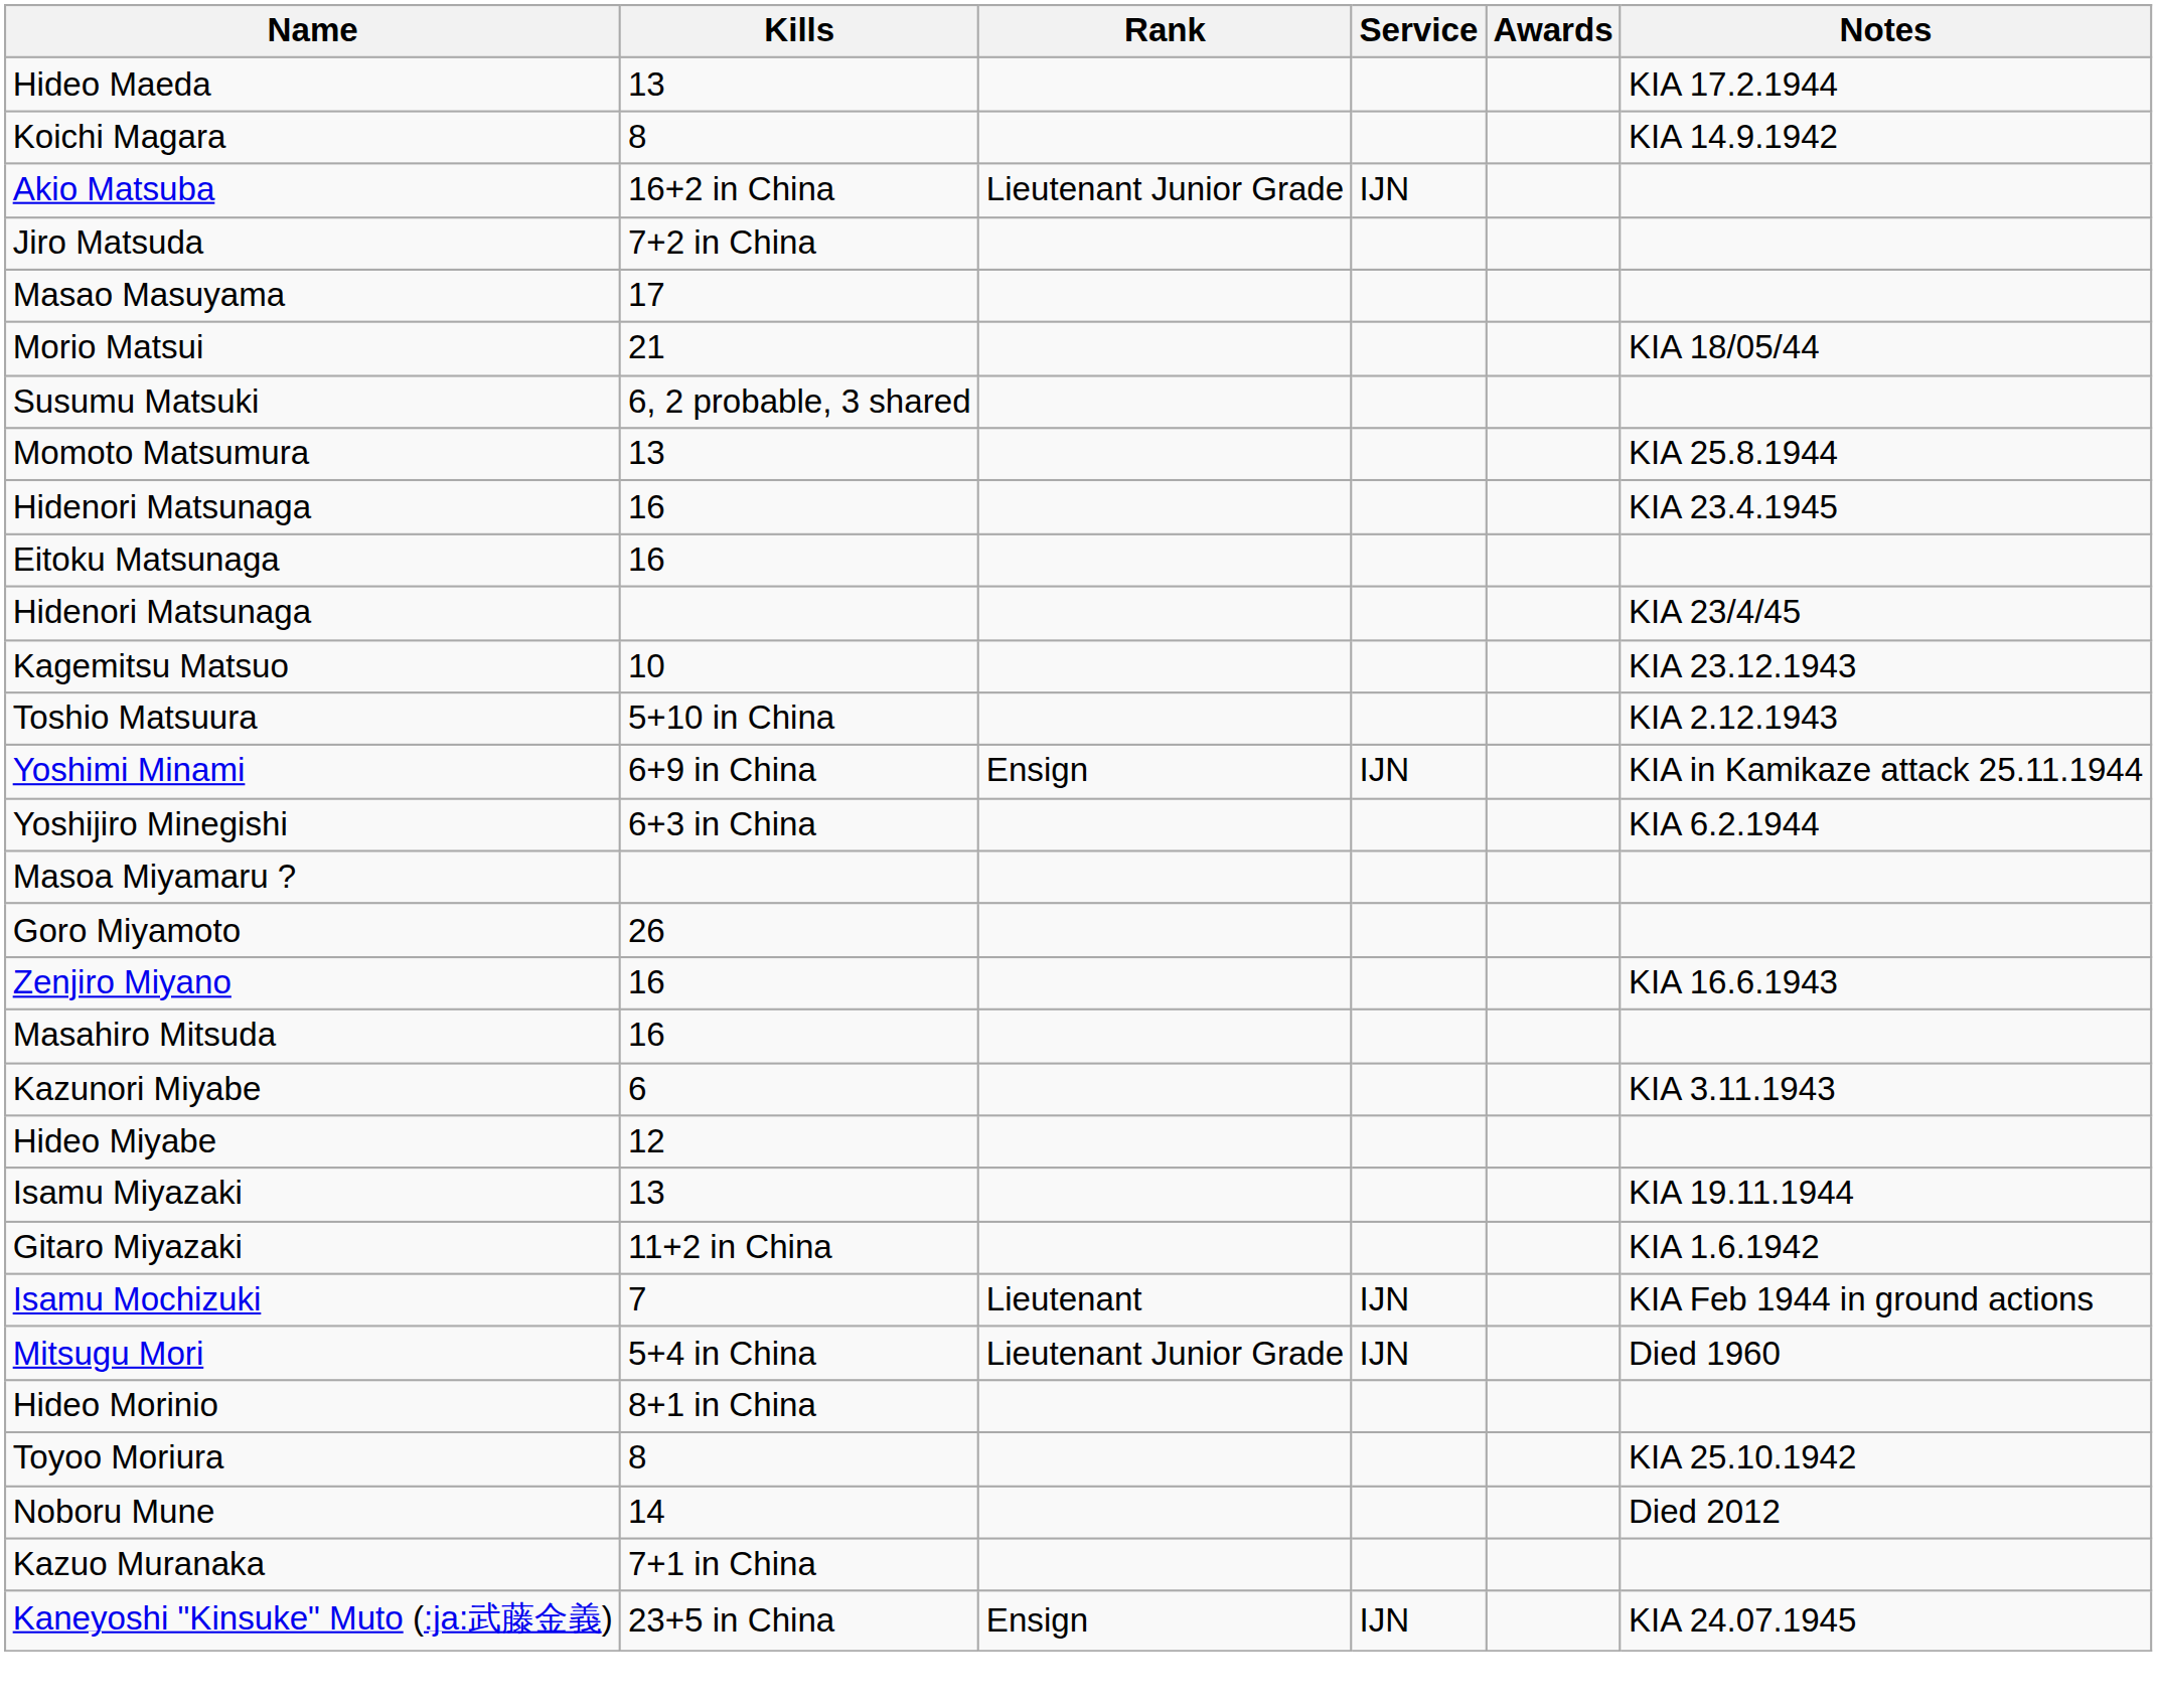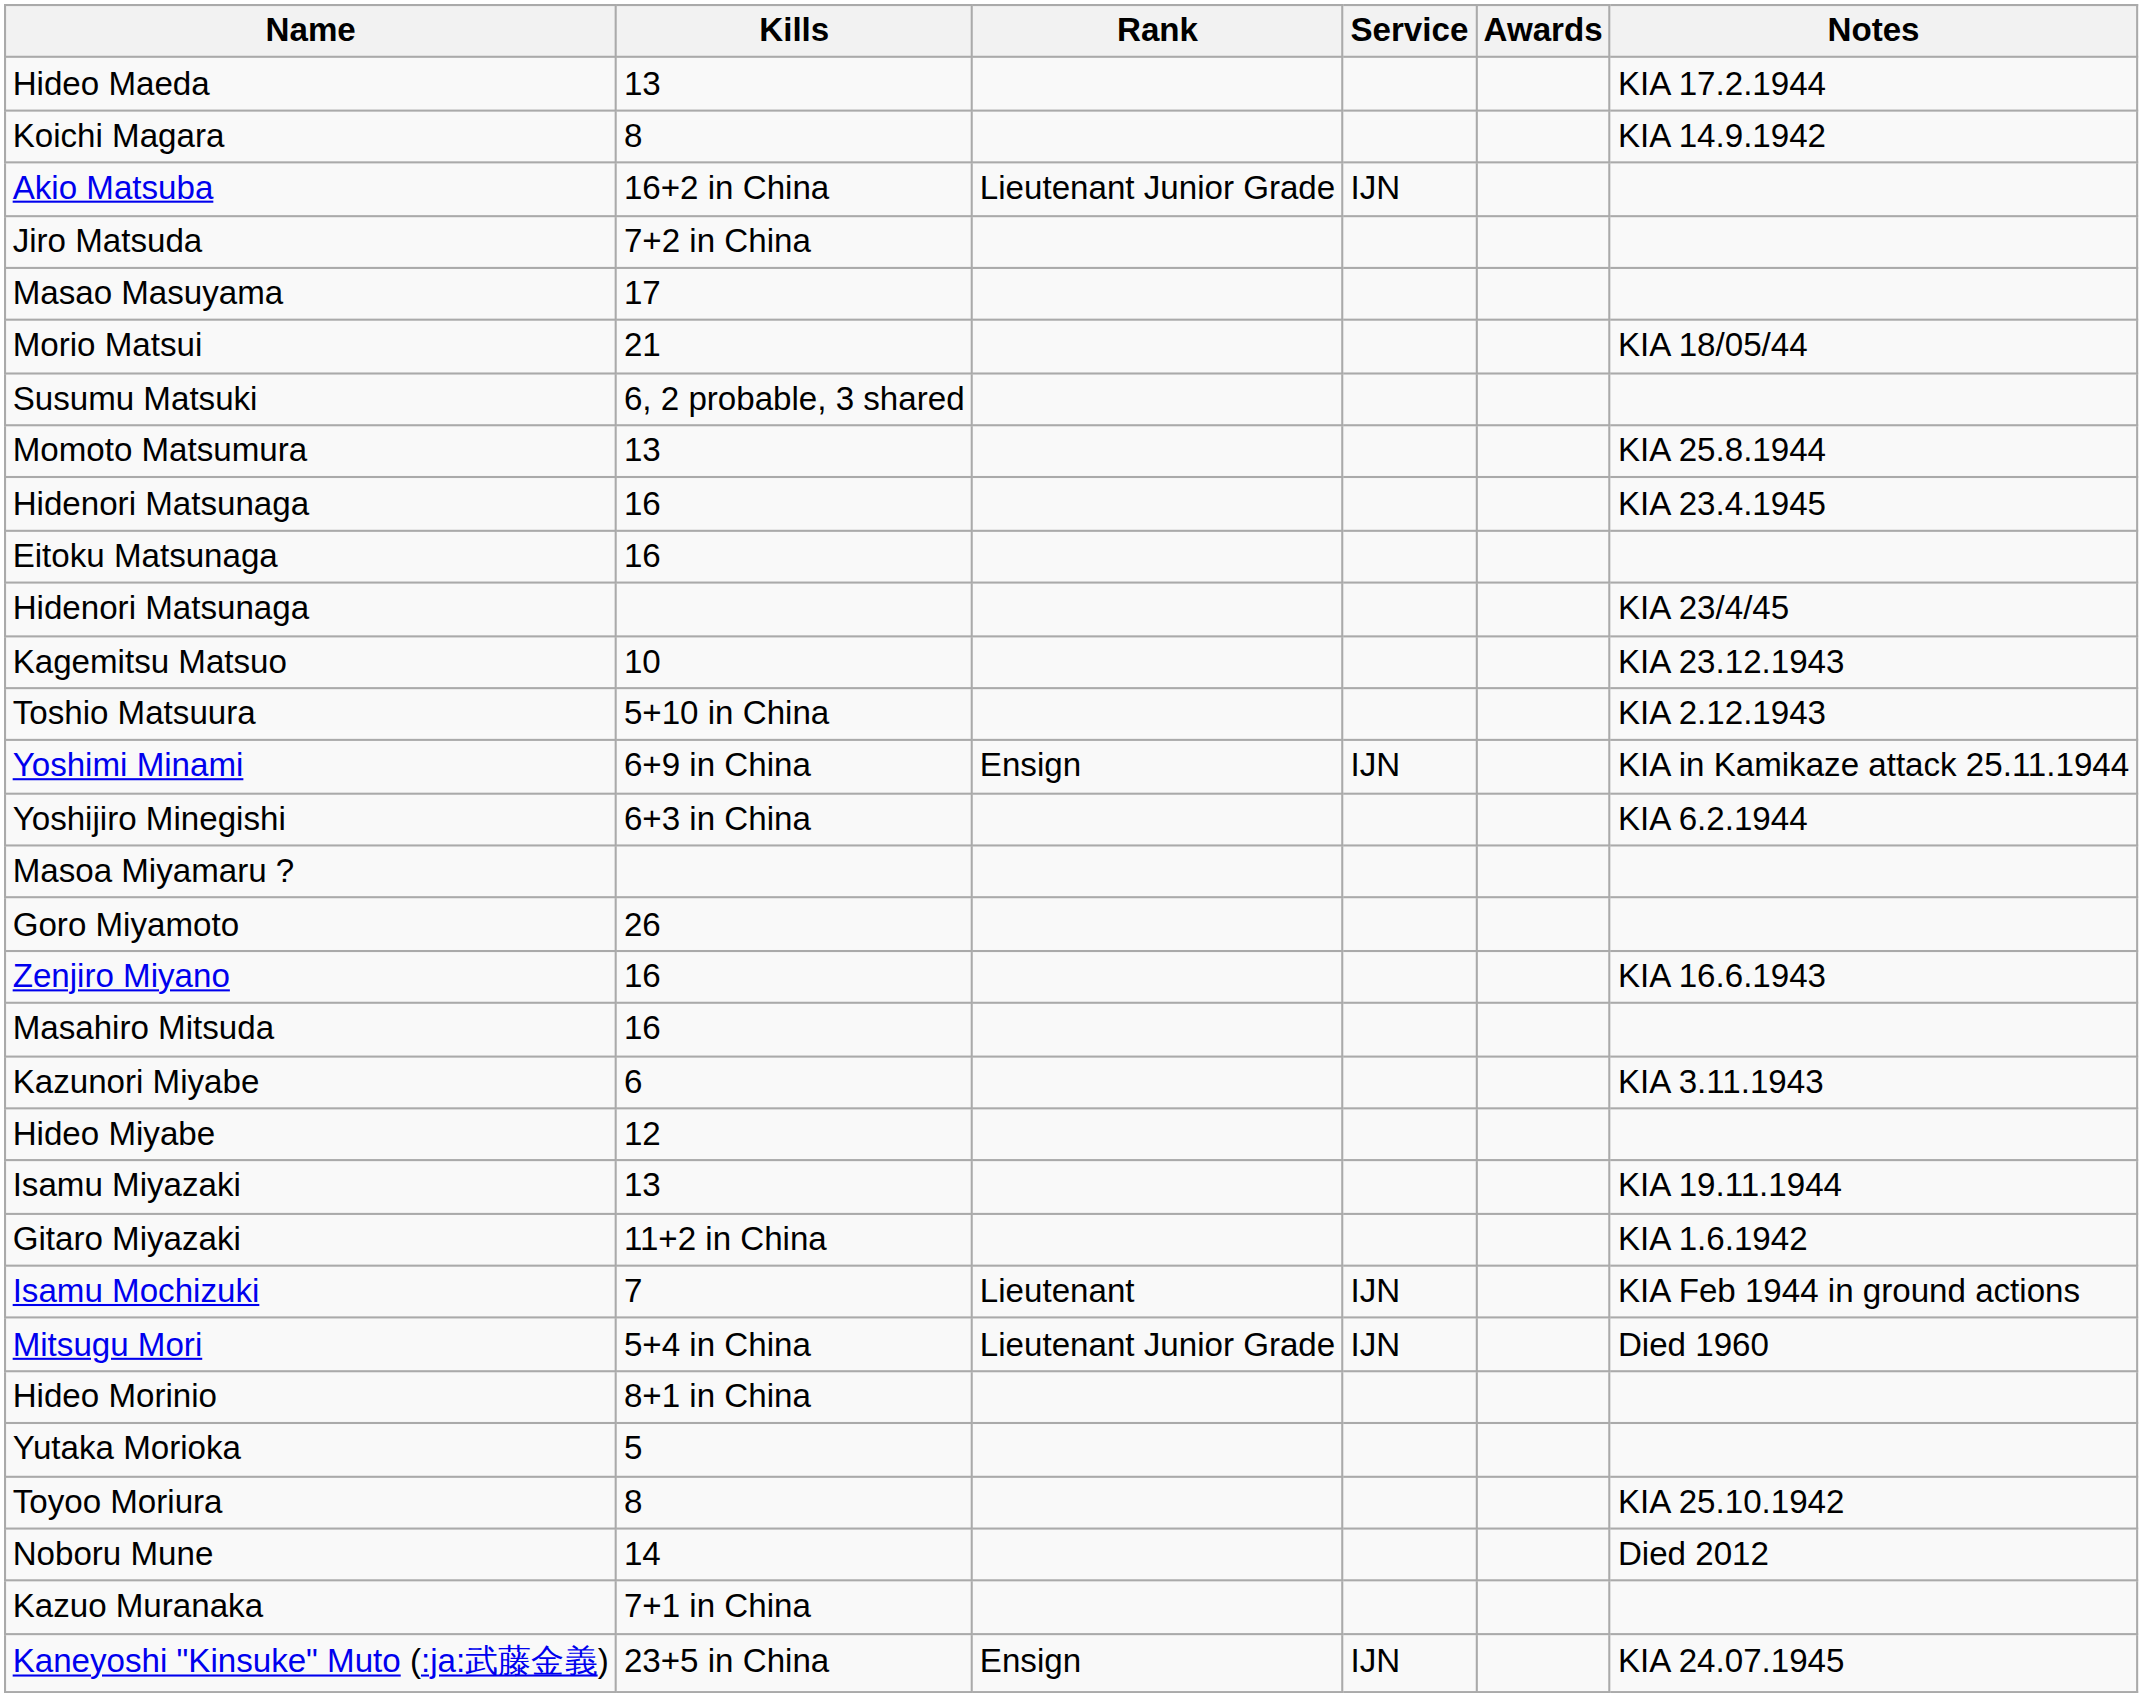+ row: Yutaka Morioka | 5
